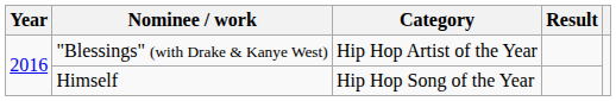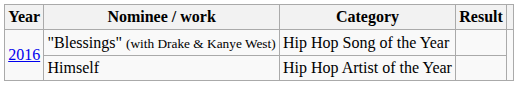"Blessings" (with Drake & Kanye West) | Category: Hip Hop Artist of the Year -> Hip Hop Song of the Year
Himself | Category: Hip Hop Song of the Year -> Hip Hop Artist of the Year
